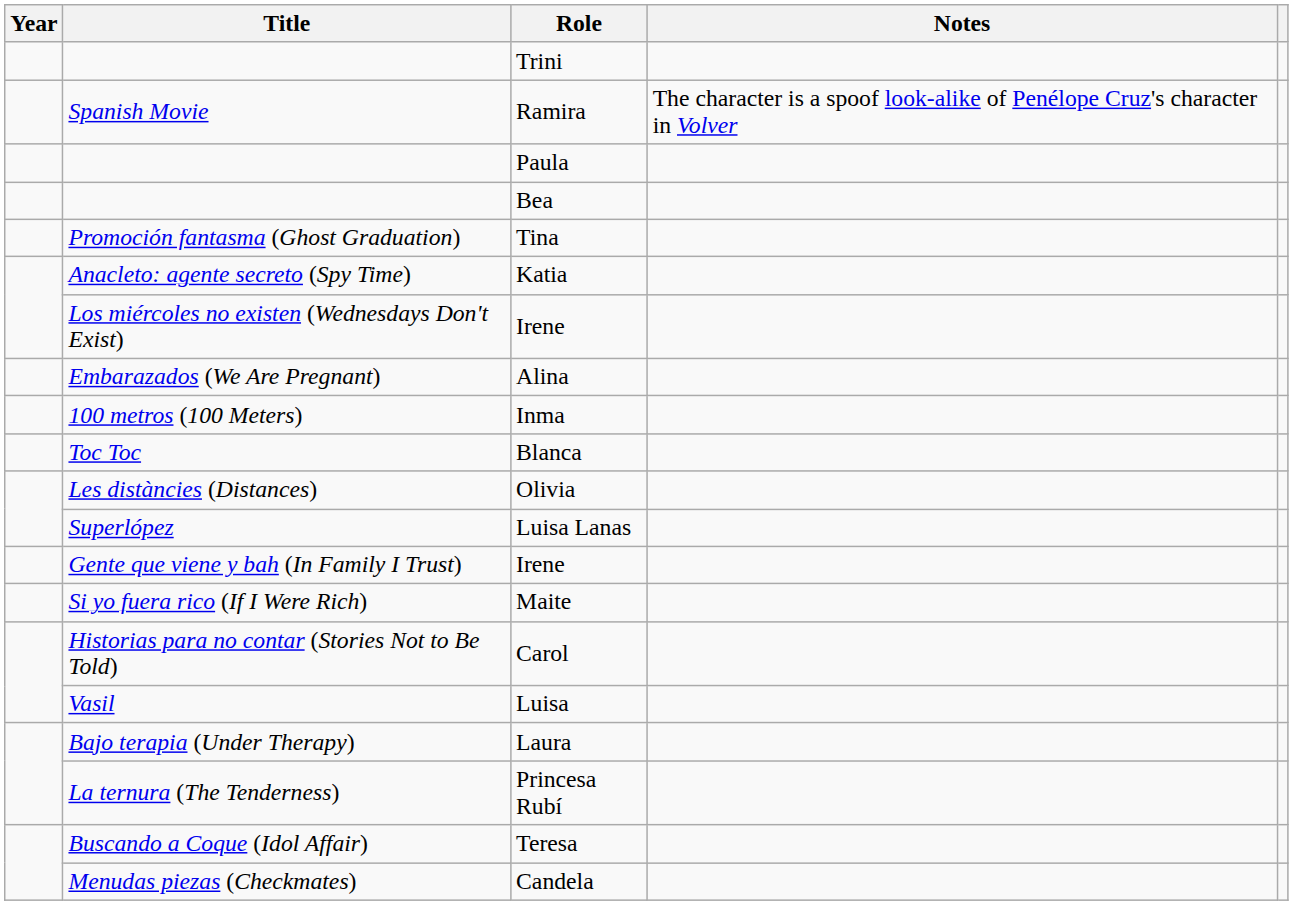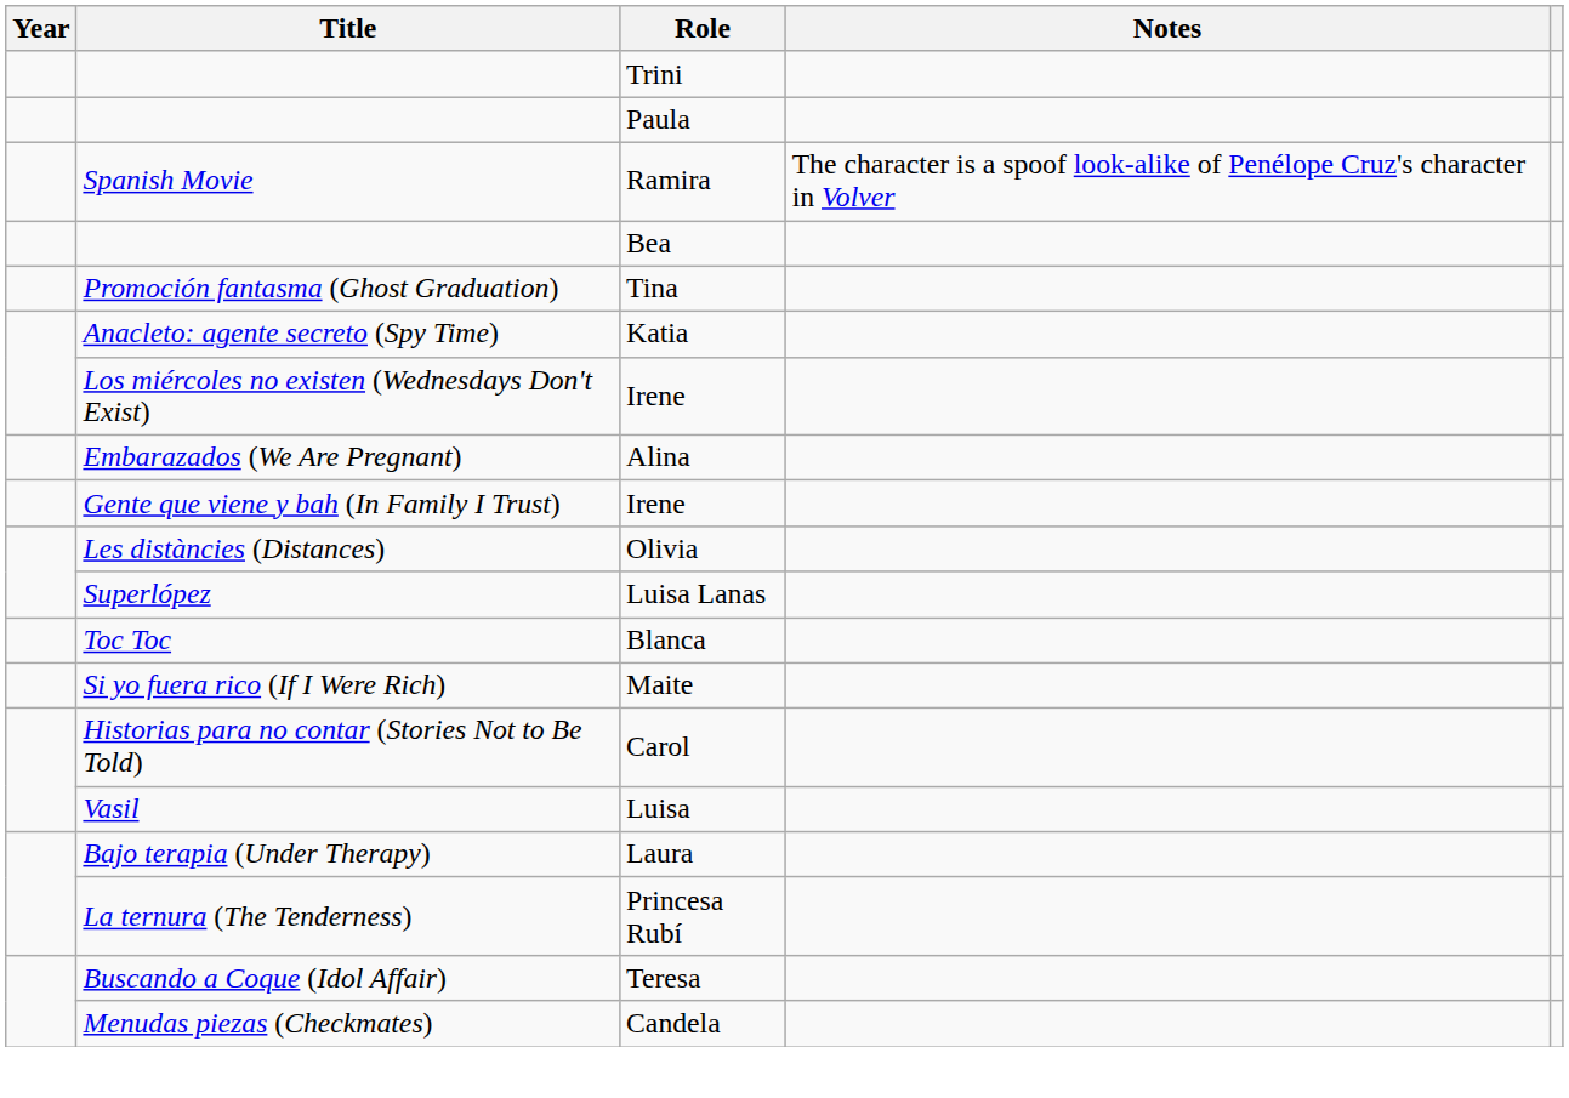rows swapped: Paula <-> Ramira
- row: 100 metros (100 Meters) | Inma
rows swapped: Blanca <-> Gente que viene y bah (In Family I Trust) / Irene
